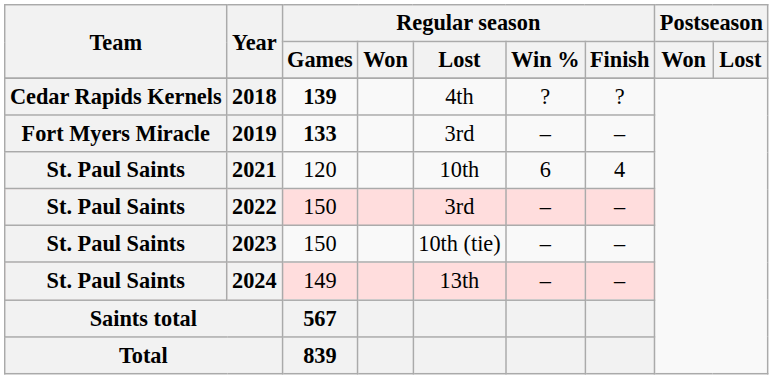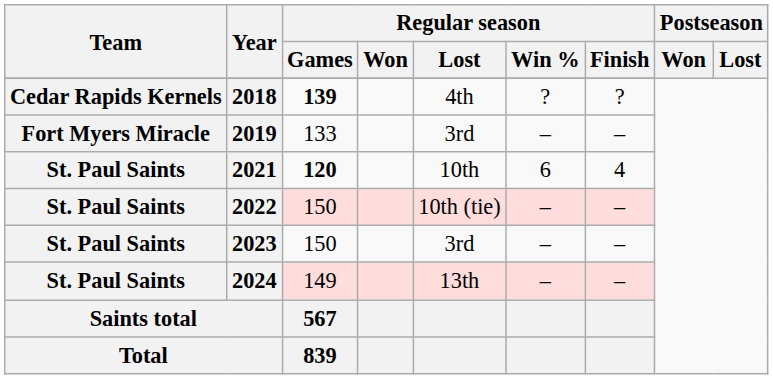2019 | Regular season / Games: bold -> normal
2021 | Regular season / Games: normal -> bold
2022 | Regular season / Lost: 3rd -> 10th (tie)
2023 | Regular season / Lost: 10th (tie) -> 3rd
